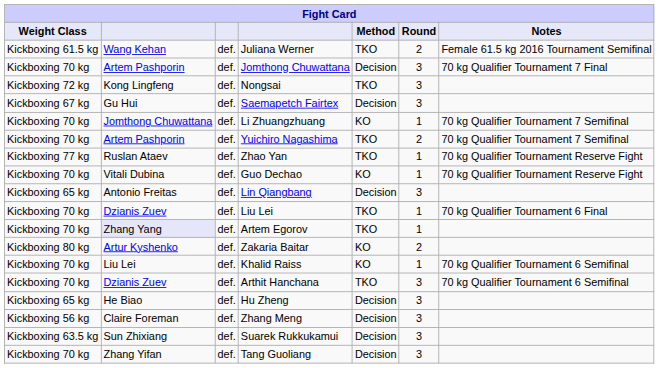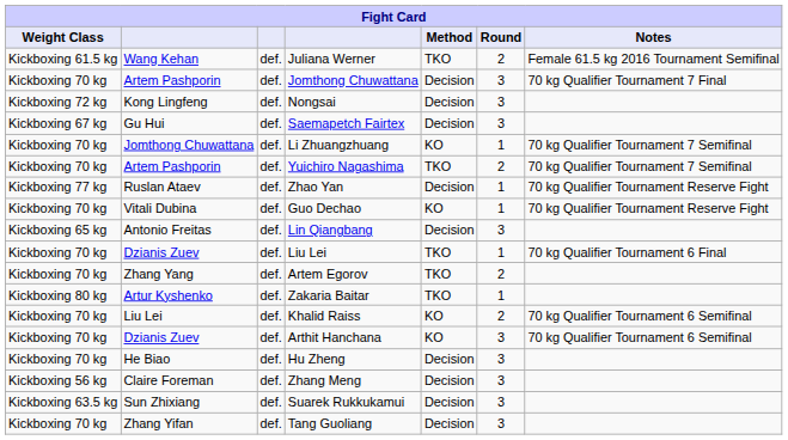Nongsai | Method: TKO -> Decision
Zhao Yan | Method: TKO -> Decision
Artem Egorov | column 2: lavender background -> no background
Artem Egorov | Round: 1 -> 2
Zakaria Baitar | Method: KO -> TKO
Zakaria Baitar | Round: 2 -> 1
Khalid Raiss | Round: 1 -> 2
Arthit Hanchana | Method: TKO -> KO
Hu Zheng | Weight Class: Kickboxing 65 kg -> Kickboxing 70 kg
